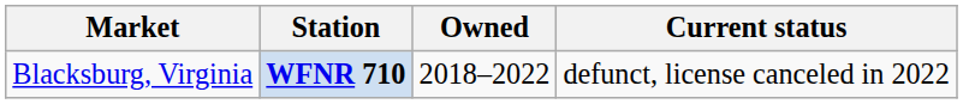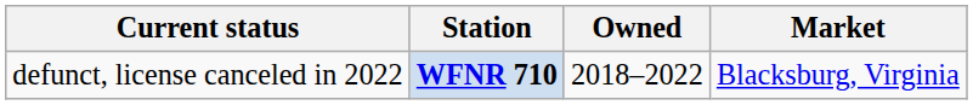columns swapped: Market <-> Current status
